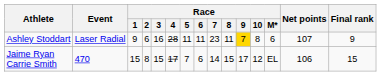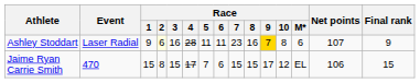Ashley Stoddart | Race / 2: no background -> lightyellow background
Ashley Stoddart | Race / 8: 11 -> 16
Jaime Ryan Carrie Smith | Race / 7: 14 -> 15
